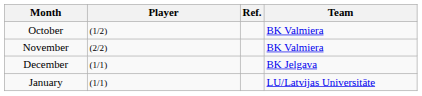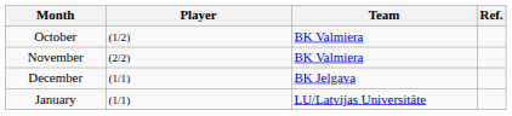columns swapped: Team <-> Ref.
